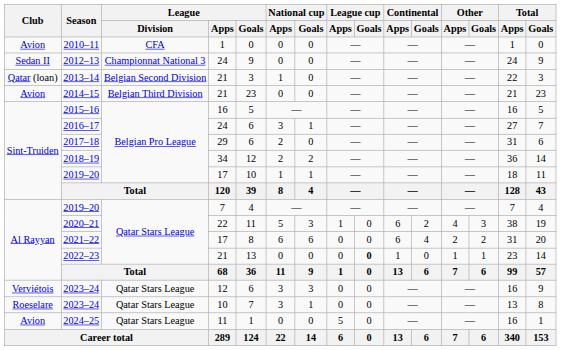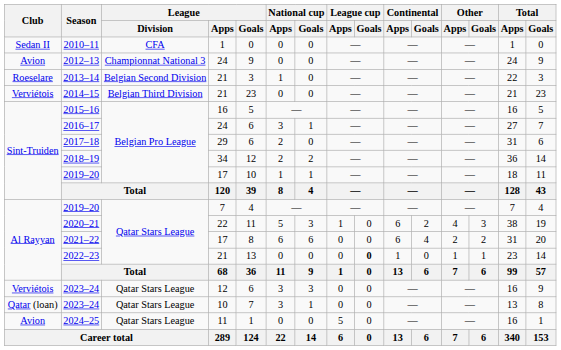2010–11 | Club: Avion -> Sedan II
2012–13 | Club: Sedan II -> Avion
2013–14 | Club: Qatar (loan) -> Roeselare
2014–15 | Club: Avion -> Verviétois
2023–24 / 10 | Club: Roeselare -> Qatar (loan)
